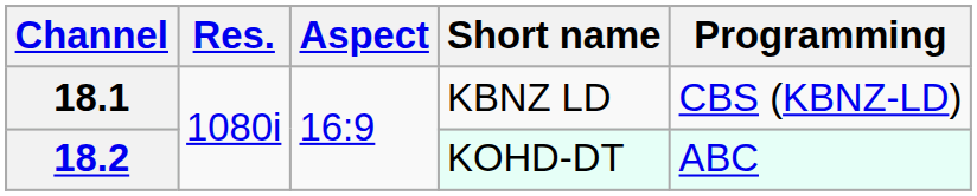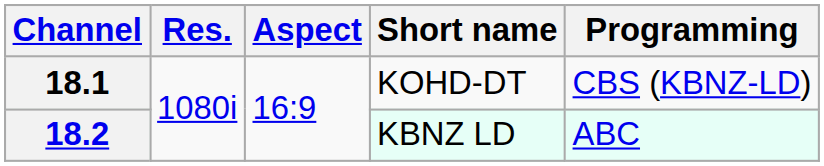18.1 | Short name: KBNZ LD -> KOHD-DT
18.2 | Short name: KOHD-DT -> KBNZ LD
